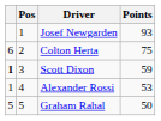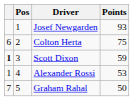Graham Rahal | column 1: 5 -> 7
